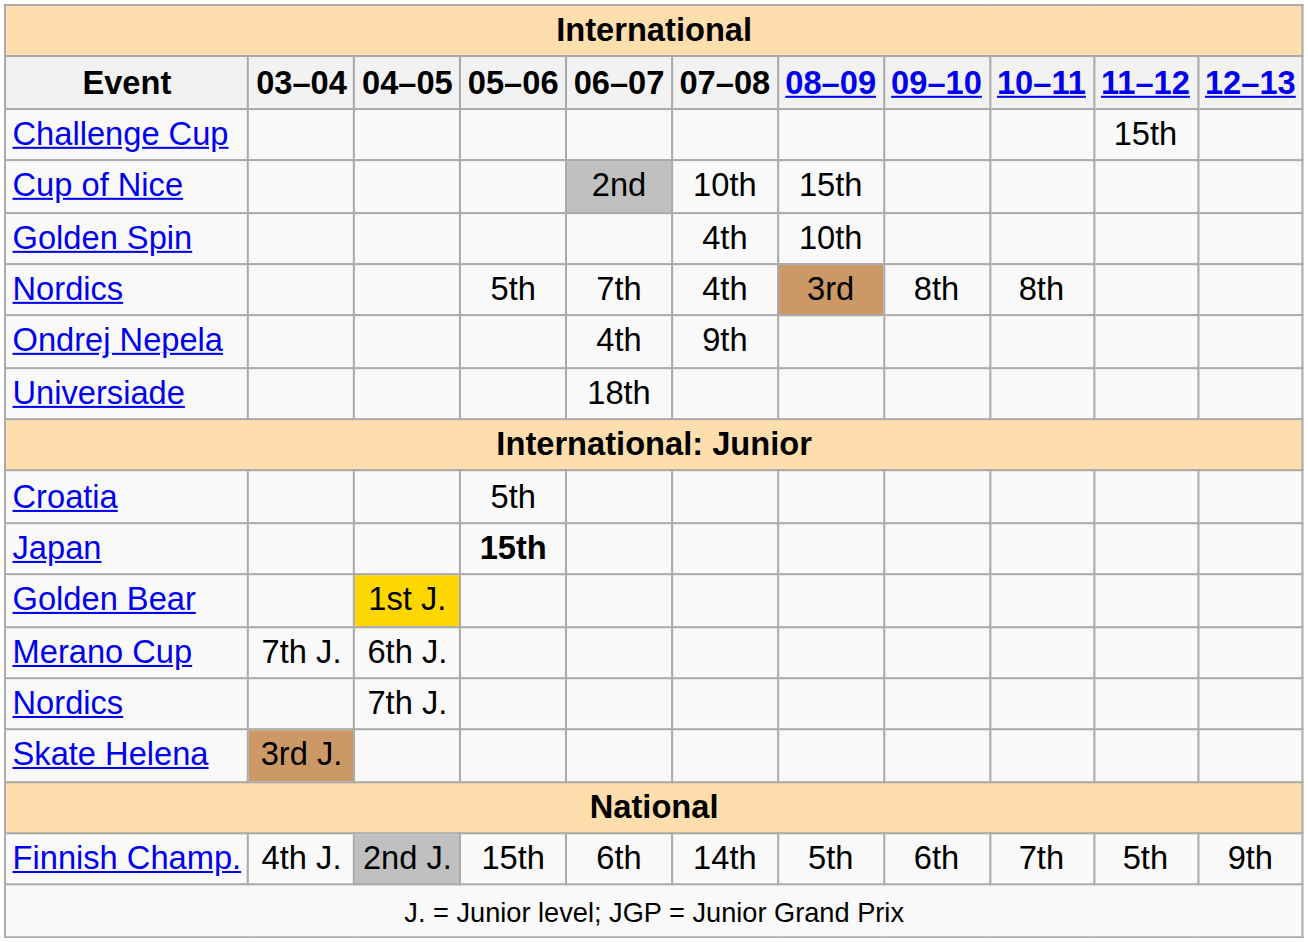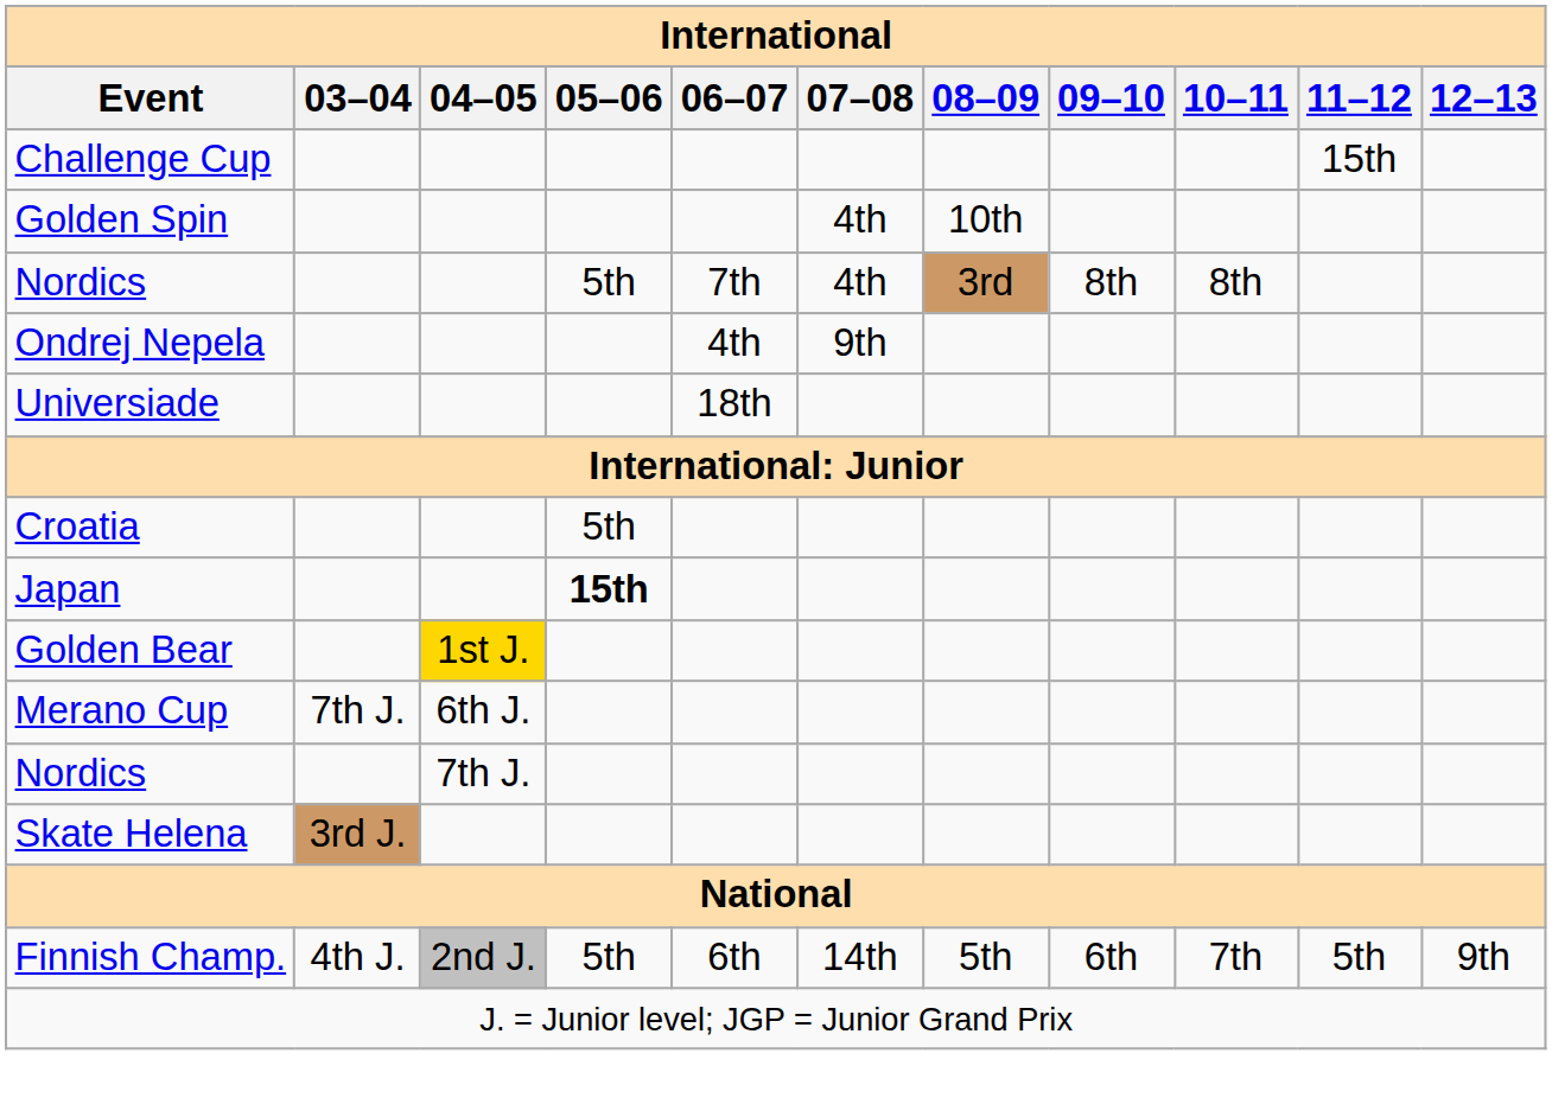- row: Cup of Nice | 2nd | 10th | 15th
Finnish Champ. | 05–06: 15th -> 5th
